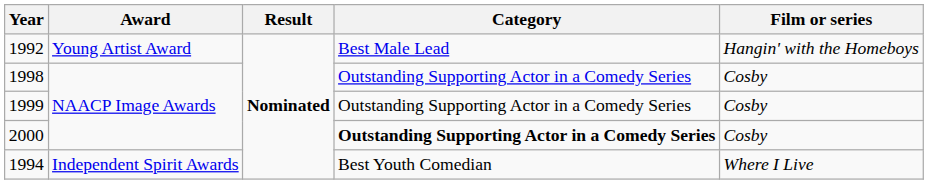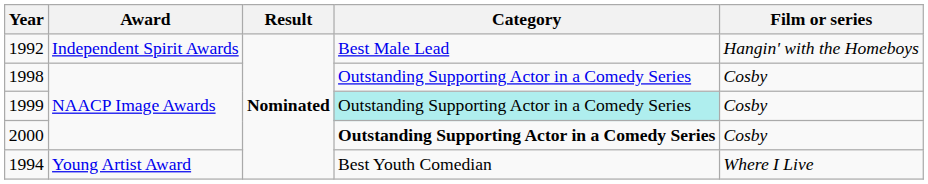1992 | Award: Young Artist Award -> Independent Spirit Awards
1999 | Category: no background -> paleturquoise background
1994 | Award: Independent Spirit Awards -> Young Artist Award
